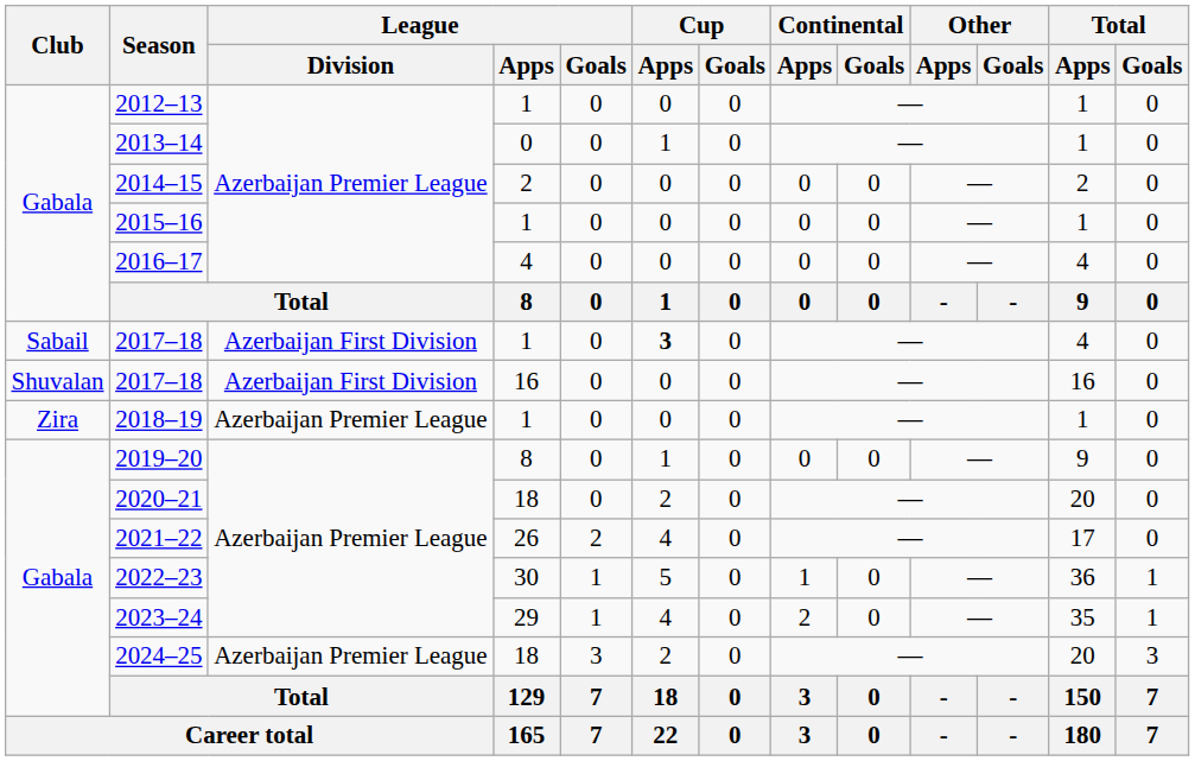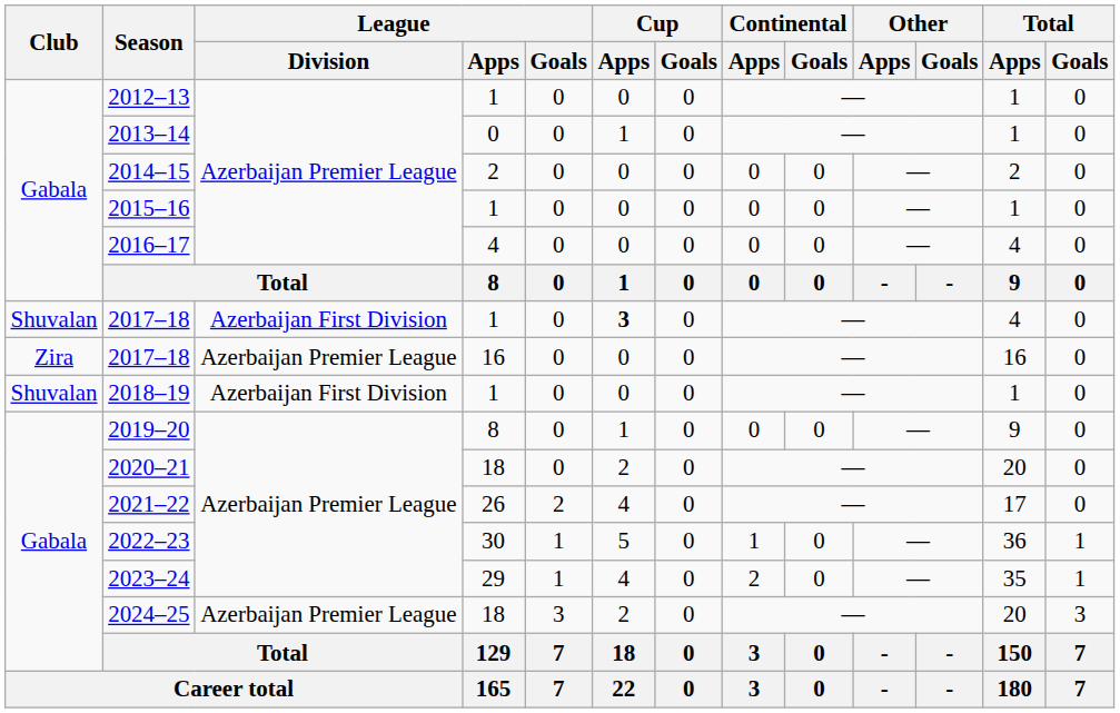2017–18 / 1 | Club: Sabail -> Shuvalan
2017–18 / 16 | Club: Shuvalan -> Zira
2017–18 / 16 | League / Division: Azerbaijan First Division -> Azerbaijan Premier League
2018–19 | Club: Zira -> Shuvalan
2018–19 | League / Division: Azerbaijan Premier League -> Azerbaijan First Division
